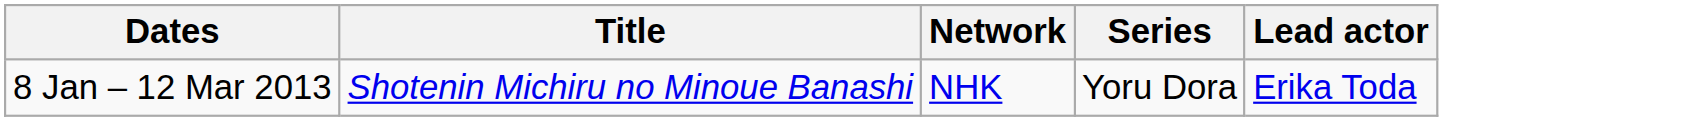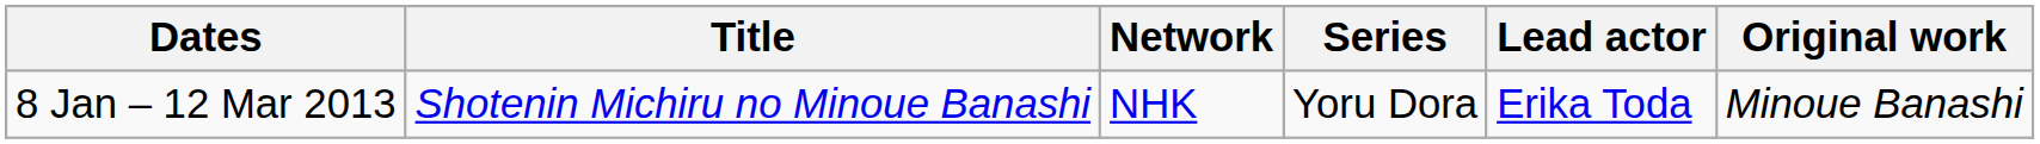+ column: Original work | Minoue Banashi
